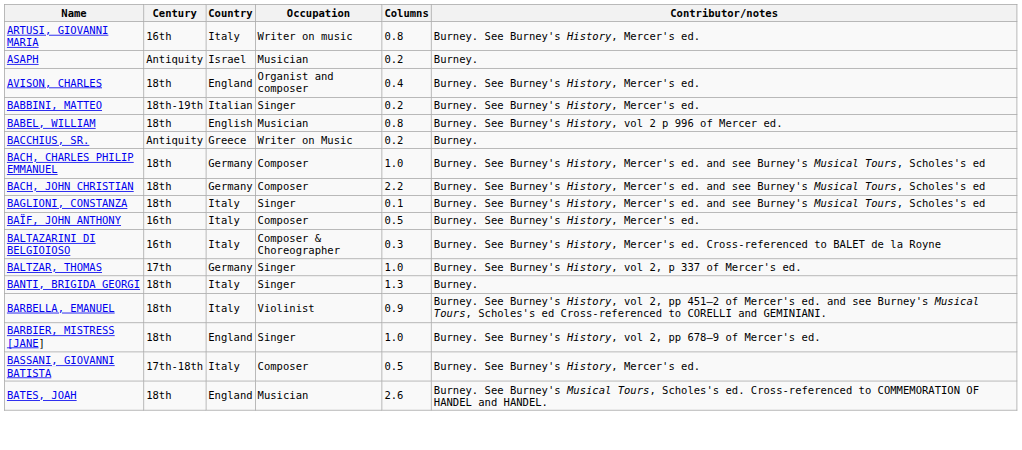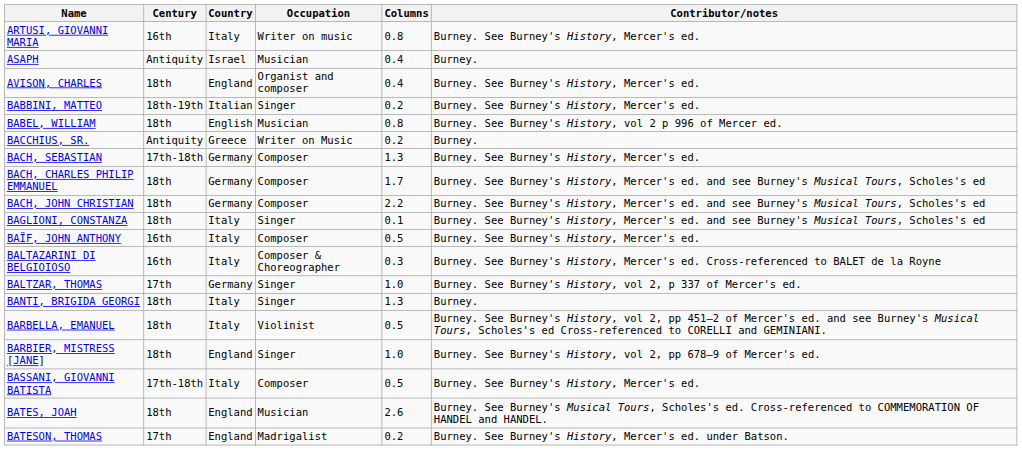ASAPH | Columns: 0.2 -> 0.4
+ row: BACH, SEBASTIAN | 17th-18th | Germany | Composer | 1.3 | Burney. See Burney's History, Mercer's ed.
BACH, CHARLES PHILIP EMMANUEL | Columns: 1.0 -> 1.7
BARBELLA, EMANUEL | Columns: 0.9 -> 0.5
+ row: BATESON, THOMAS | 17th | England | Madrigalist | 0.2 | Burney. See Burney's History, Mercer's ed. under Batson.
